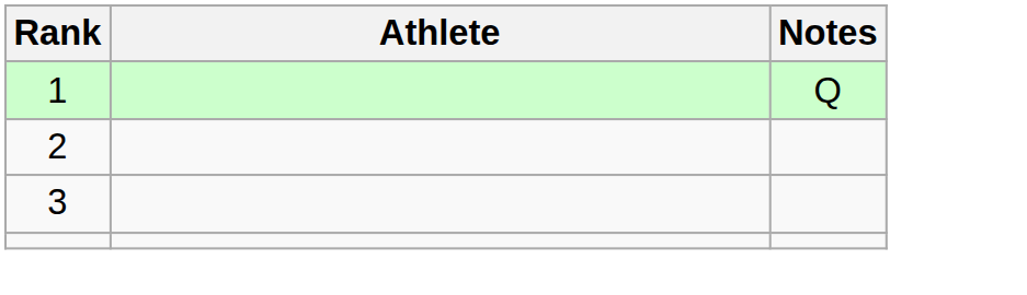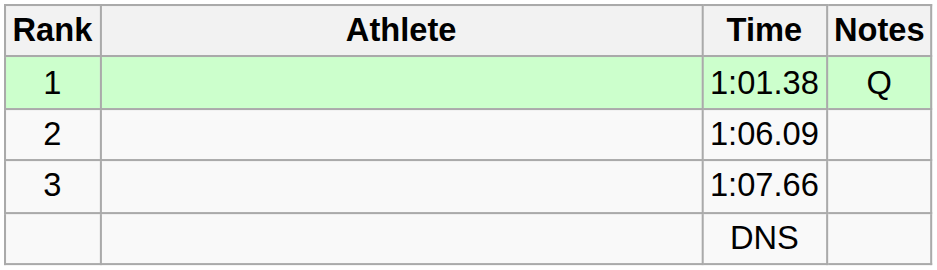+ column: Time | 1:01.38 | 1:06.09 | 1:07.66 | DNS
